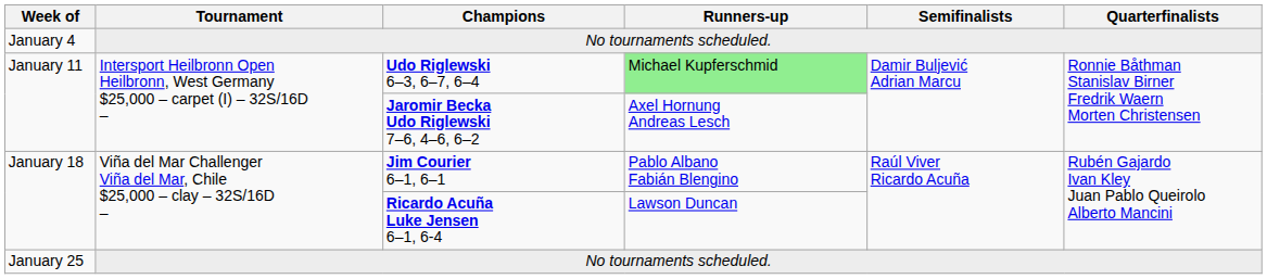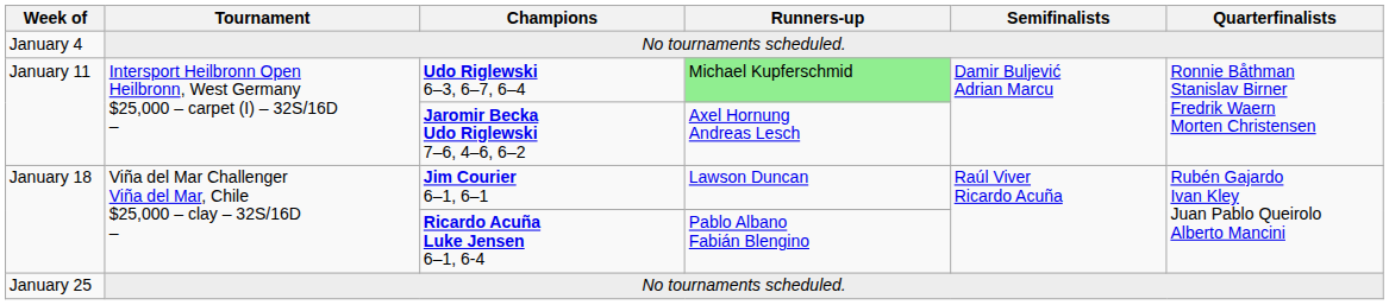Jim Courier 6–1, 6–1 | Runners-up: Pablo Albano Fabián Blengino -> Lawson Duncan
Ricardo Acuña Luke Jensen 6–1, 6-4 | Runners-up: Lawson Duncan -> Pablo Albano Fabián Blengino
